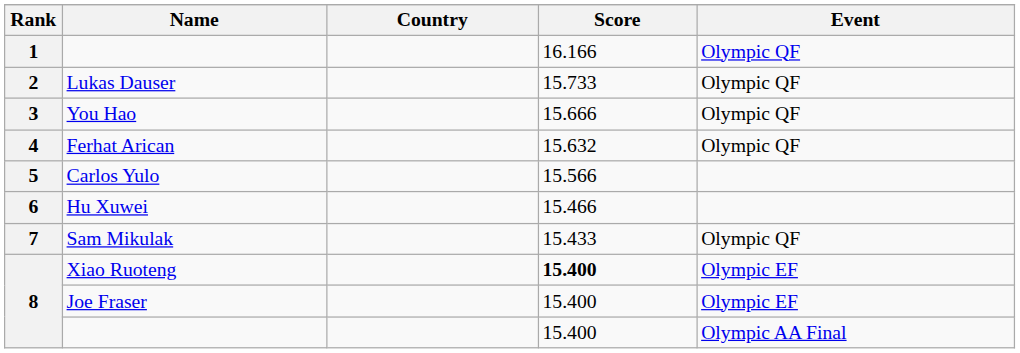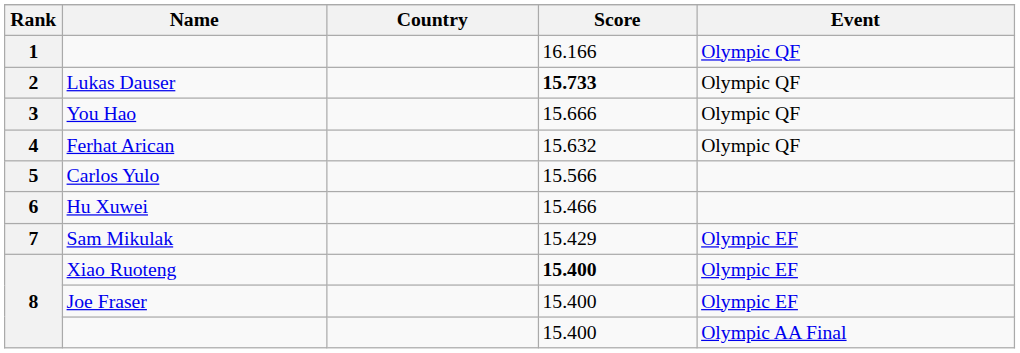Lukas Dauser | Score: normal -> bold
Sam Mikulak | Score: 15.433 -> 15.429
Sam Mikulak | Event: Olympic QF -> Olympic EF
